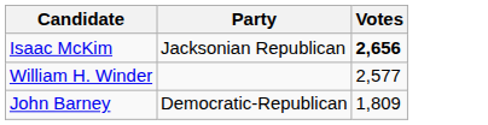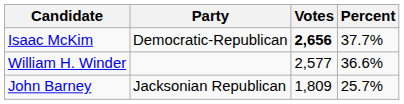+ column: Percent | 37.7% | 36.6% | 25.7%
Isaac McKim | Party: Jacksonian Republican -> Democratic-Republican
John Barney | Party: Democratic-Republican -> Jacksonian Republican
